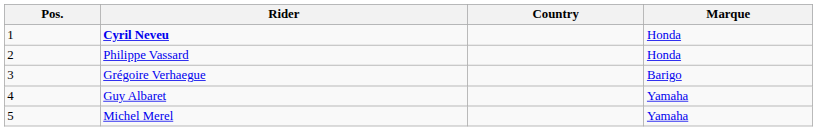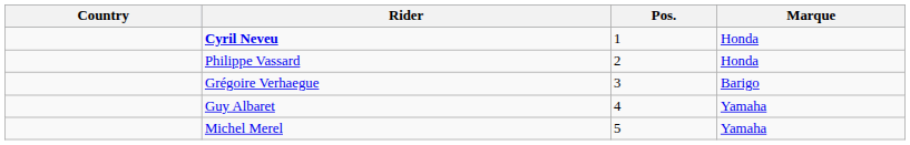columns swapped: Pos. <-> Country
